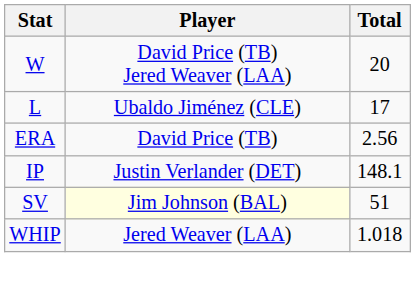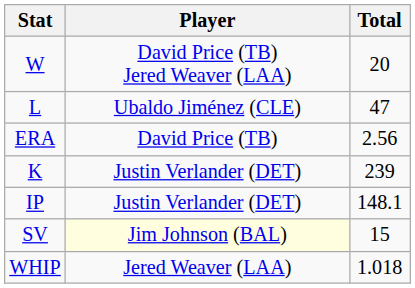L | Total: 17 -> 47
+ row: K | Justin Verlander (DET) | 239
SV | Total: 51 -> 15
